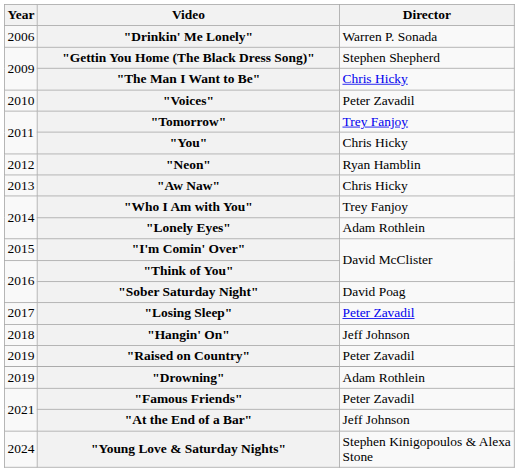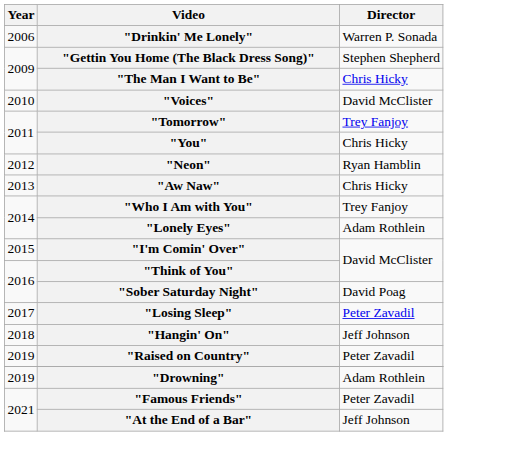"Voices" | Director: Peter Zavadil -> David McClister
- row: 2024 | "Young Love & Saturday Nights" | Stephen Kinigopoulos & Alexa Stone
